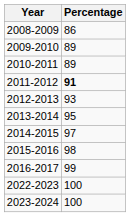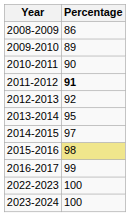2010-2011 | Percentage: 89 -> 90
2012-2013 | Percentage: 93 -> 92
2015-2016 | Percentage: no background -> khaki background
